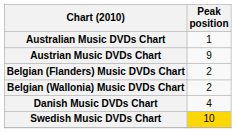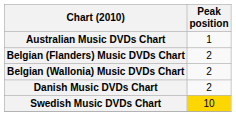- row: Austrian Music DVDs Chart | 9
Danish Music DVDs Chart | Peak position: 4 -> 2
